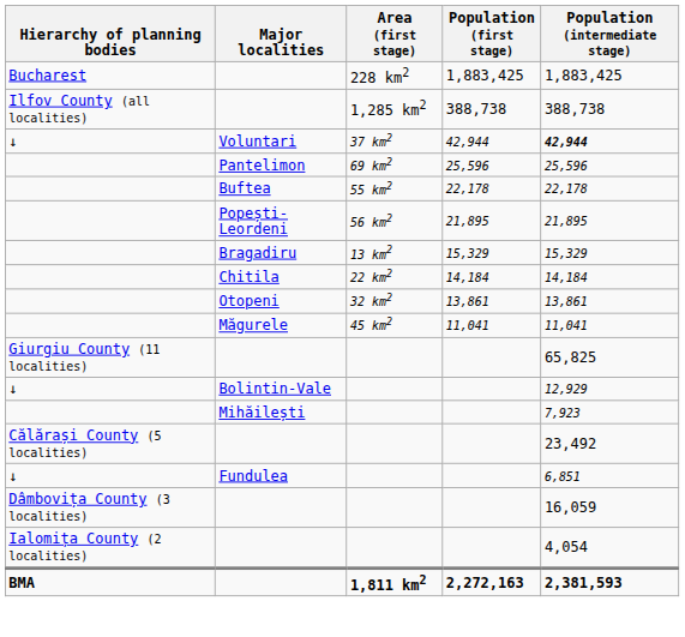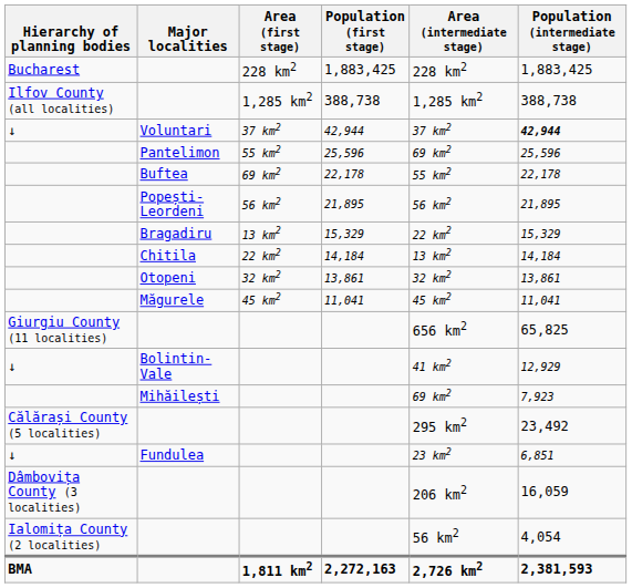+ column: Area (intermediate stage) | 228 km2 | 1,285 km2 | 37 km2 | 69 km2 | 55 km2 | 56 km2 | 22 km2 | 13 km2 | 32 km2 | 45 km2 | 656 km2 | 41 km2 | 69 km2 | 295 km2 | 23 km2 | 206 km2 | 56 km2 | 2,726 km2
Pantelimon | Area (first stage): 69 km2 -> 55 km2
Buftea | Area (first stage): 55 km2 -> 69 km2
